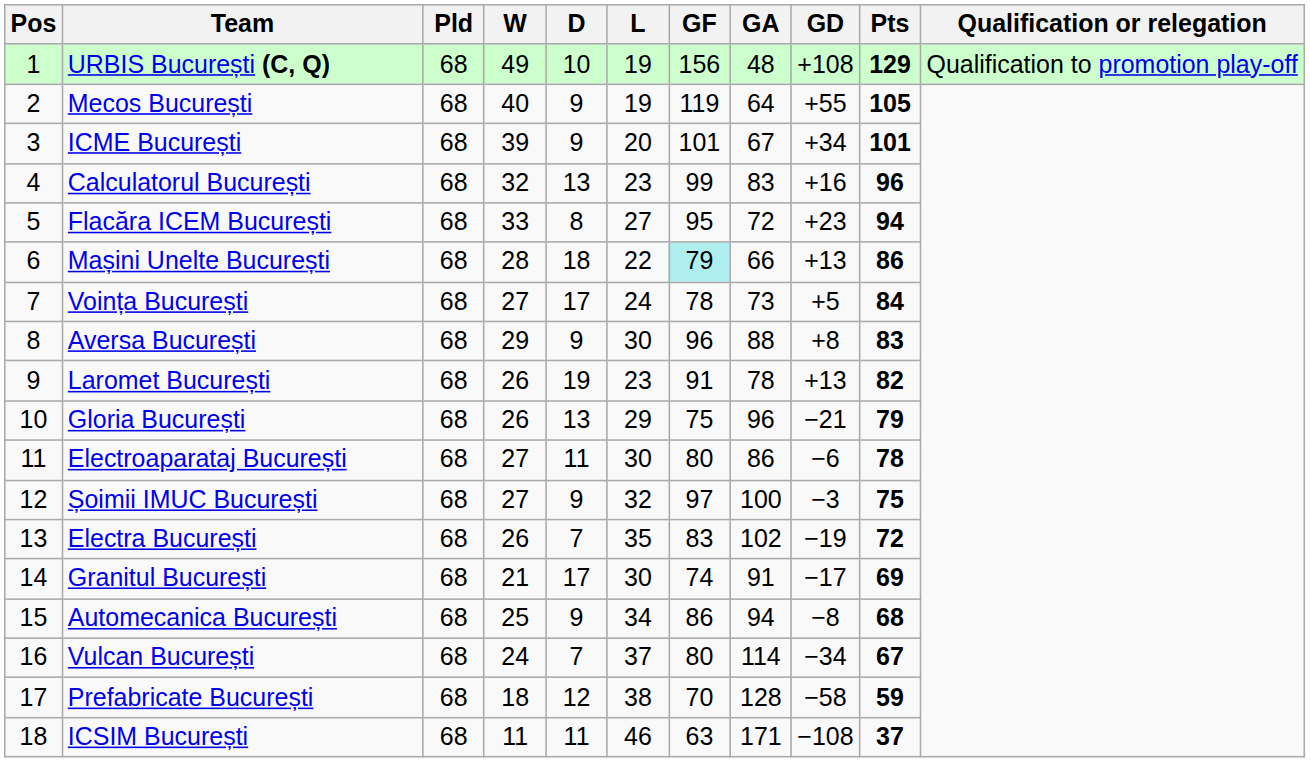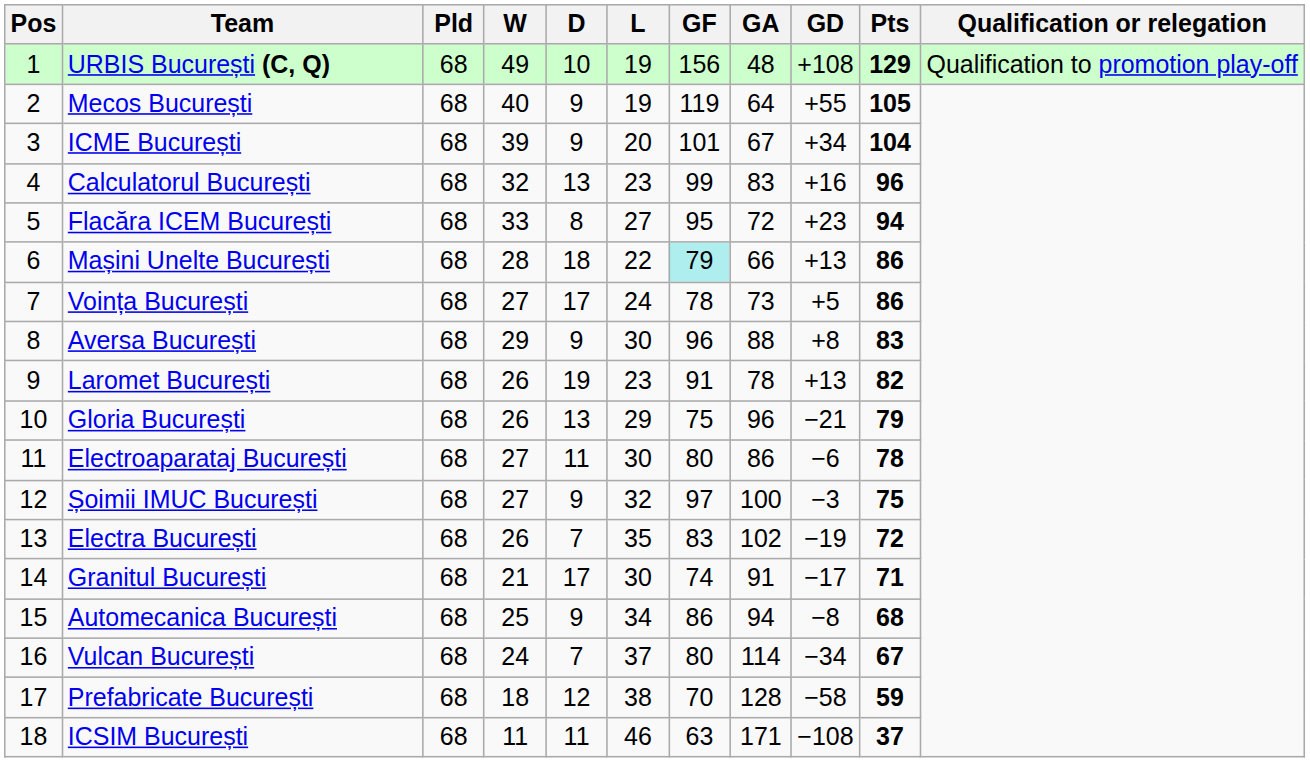ICME București | Pts: 101 -> 104
Voința București | Pts: 84 -> 86
Granitul București | Pts: 69 -> 71
